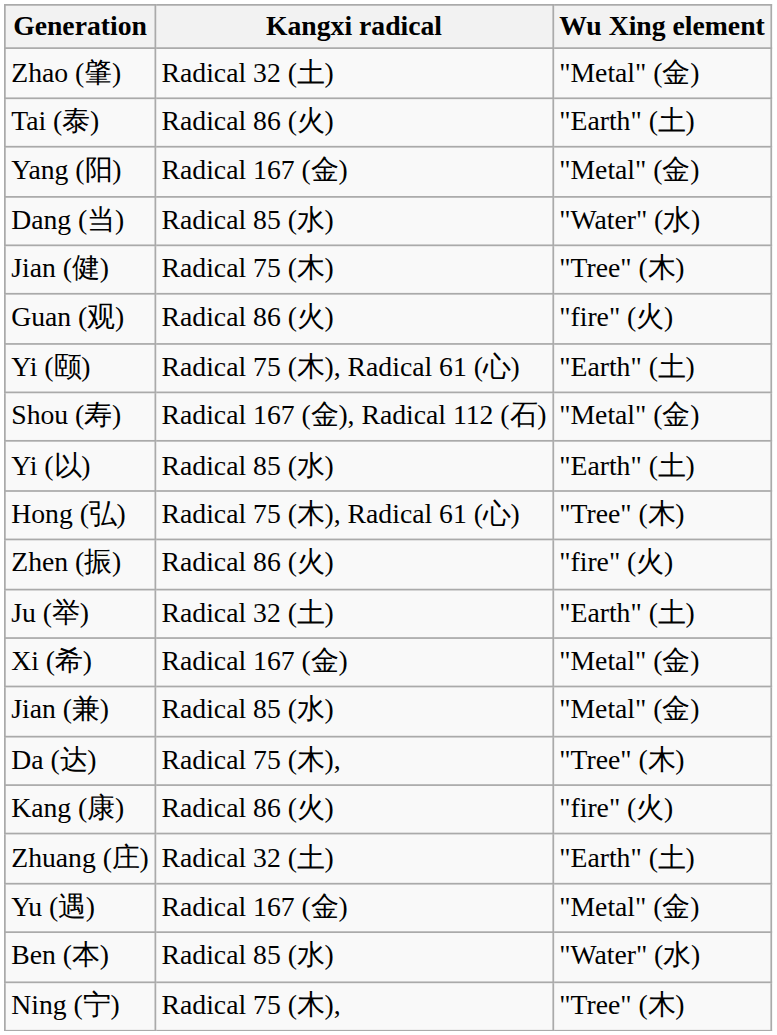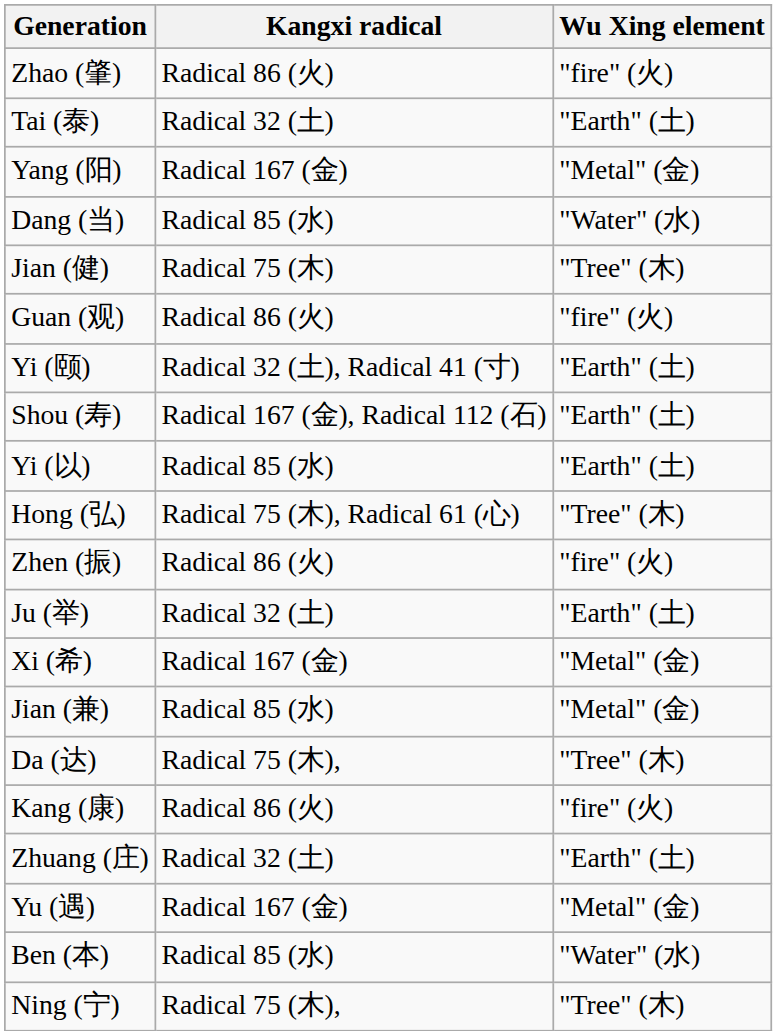Zhao (肇) | Kangxi radical: Radical 32 (土) -> Radical 86 (火)
Zhao (肇) | Wu Xing element: "Metal" (金) -> "fire" (火)
Tai (泰) | Kangxi radical: Radical 86 (火) -> Radical 32 (土)
Yi (颐) | Kangxi radical: Radical 75 (木), Radical 61 (心) -> Radical 32 (土), Radical 41 (寸)
Shou (寿) | Wu Xing element: "Metal" (金) -> "Earth" (土)
